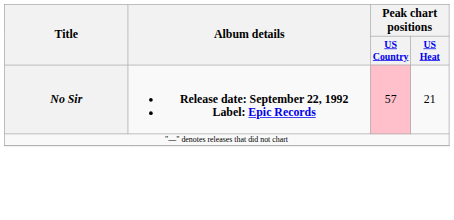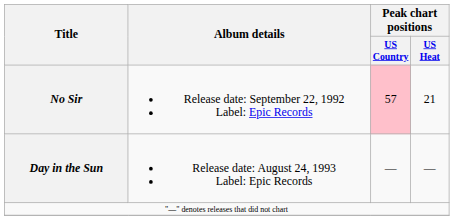No Sir | Album details: bold -> normal
+ row: Day in the Sun | Release date: August 24, 1993 Label: Epic Records | — | —
